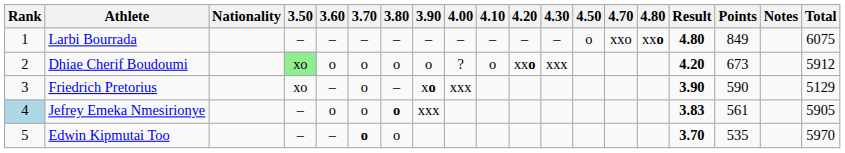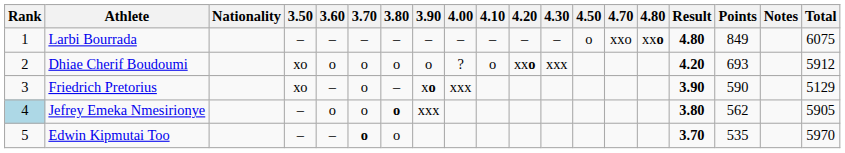Dhiae Cherif Boudoumi | 3.50: lightgreen background -> no background
Dhiae Cherif Boudoumi | Points: 673 -> 693
Jefrey Emeka Nmesirionye | Result: 3.83 -> 3.80
Jefrey Emeka Nmesirionye | Points: 561 -> 562
